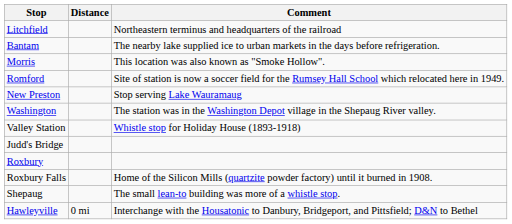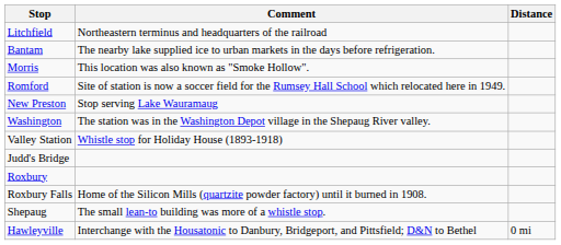columns swapped: Distance <-> Comment
